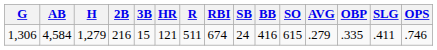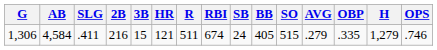columns swapped: H <-> SLG
1,306 | BB: 416 -> 405
1,306 | SO: 615 -> 515
